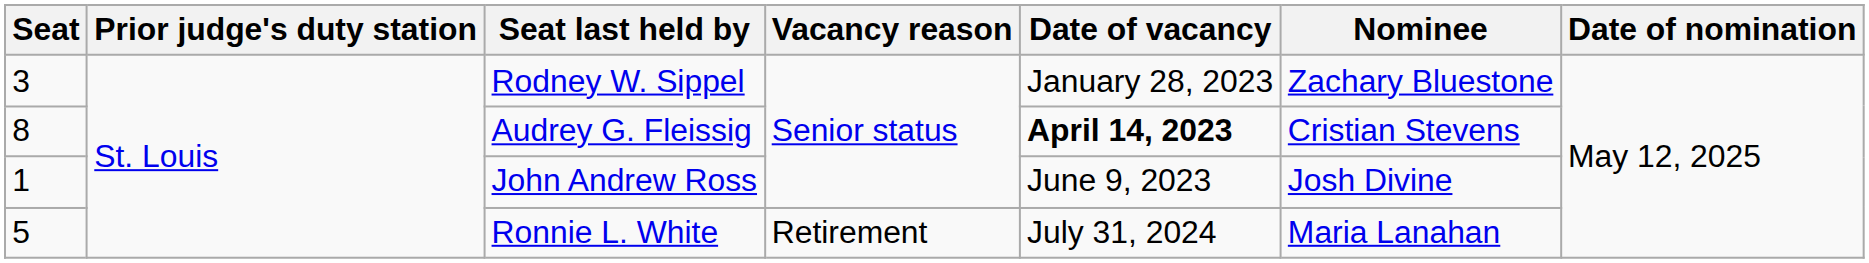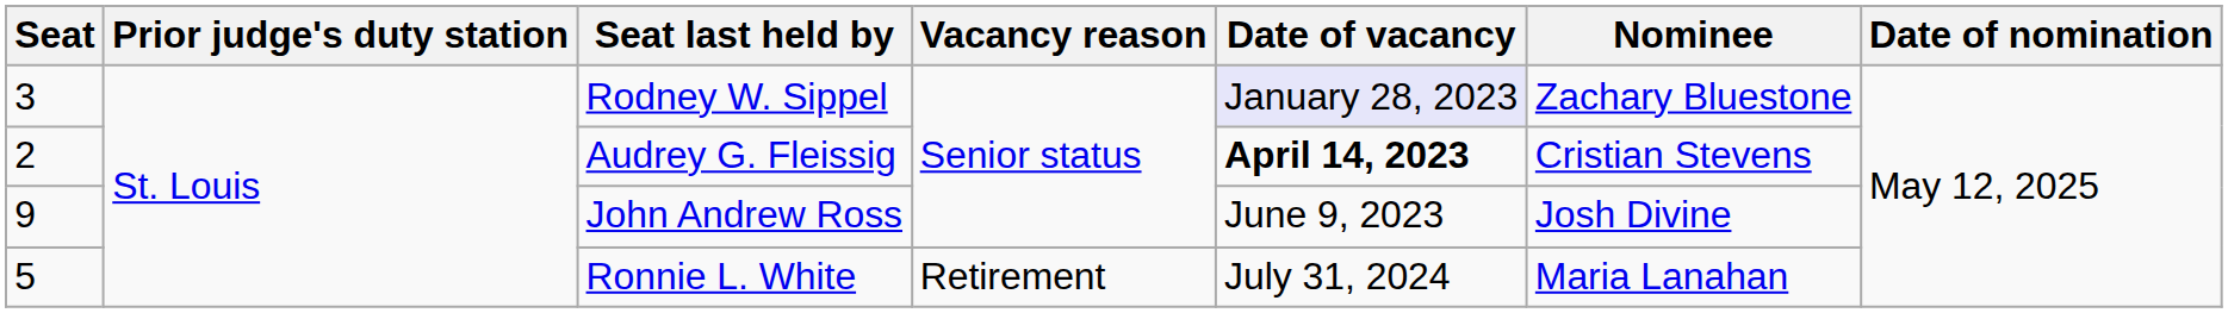Rodney W. Sippel | Date of vacancy: no background -> lavender background
Audrey G. Fleissig | Seat: 8 -> 2
John Andrew Ross | Seat: 1 -> 9
